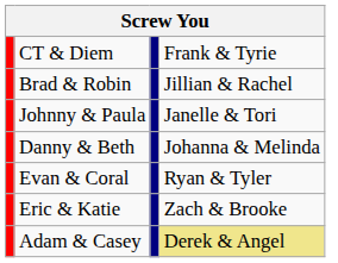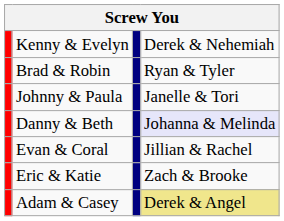+ row: Kenny & Evelyn | Derek & Nehemiah
- row: CT & Diem | Frank & Tyrie
Brad & Robin | column 4: Jillian & Rachel -> Ryan & Tyler
Danny & Beth | column 4: no background -> lavender background
Evan & Coral | column 4: Ryan & Tyler -> Jillian & Rachel
